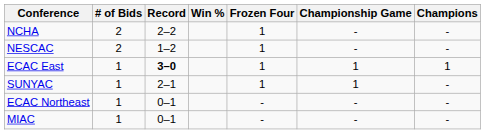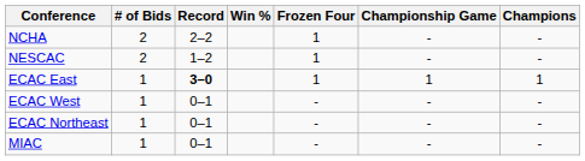- row: SUNYAC | 1 | 2–1 | 1 | 1 | -
+ row: ECAC West | 1 | 0–1 | - | - | -
